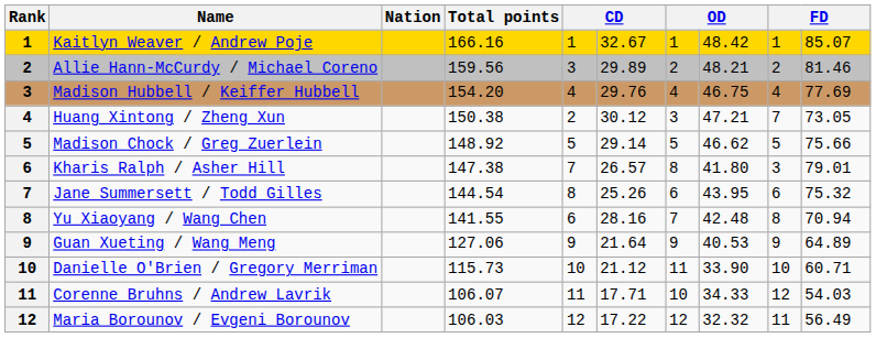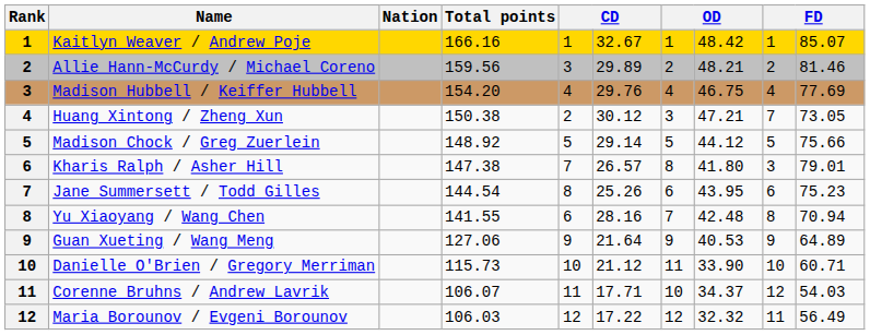Madison Chock / Greg Zuerlein | column 8: 46.62 -> 44.12
Jane Summersett / Todd Gilles | column 10: 75.32 -> 75.23
Corenne Bruhns / Andrew Lavrik | column 8: 34.33 -> 34.37
